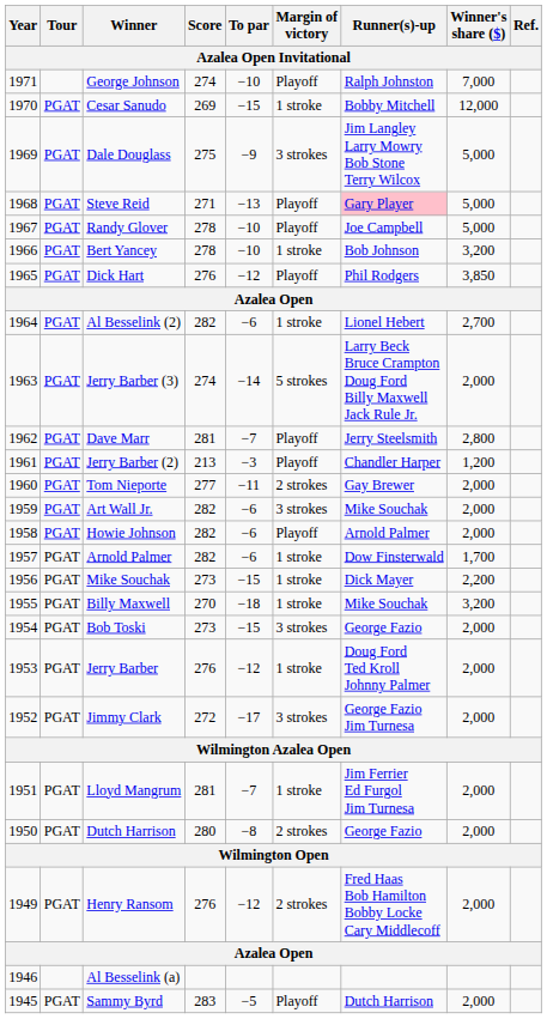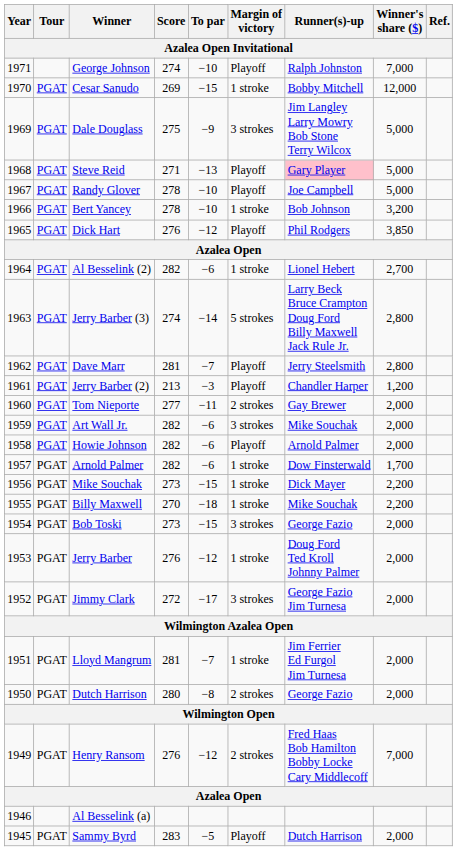Jerry Barber (3) | Winner's share ($): 2,000 -> 2,800
Billy Maxwell | Winner's share ($): 3,200 -> 2,200
Henry Ransom | Winner's share ($): 2,000 -> 7,000
